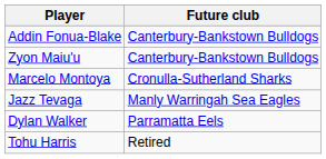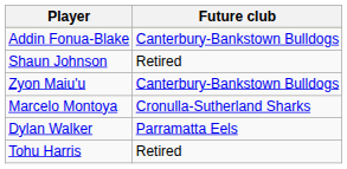+ row: Shaun Johnson | Retired
- row: Jazz Tevaga | Manly Warringah Sea Eagles
